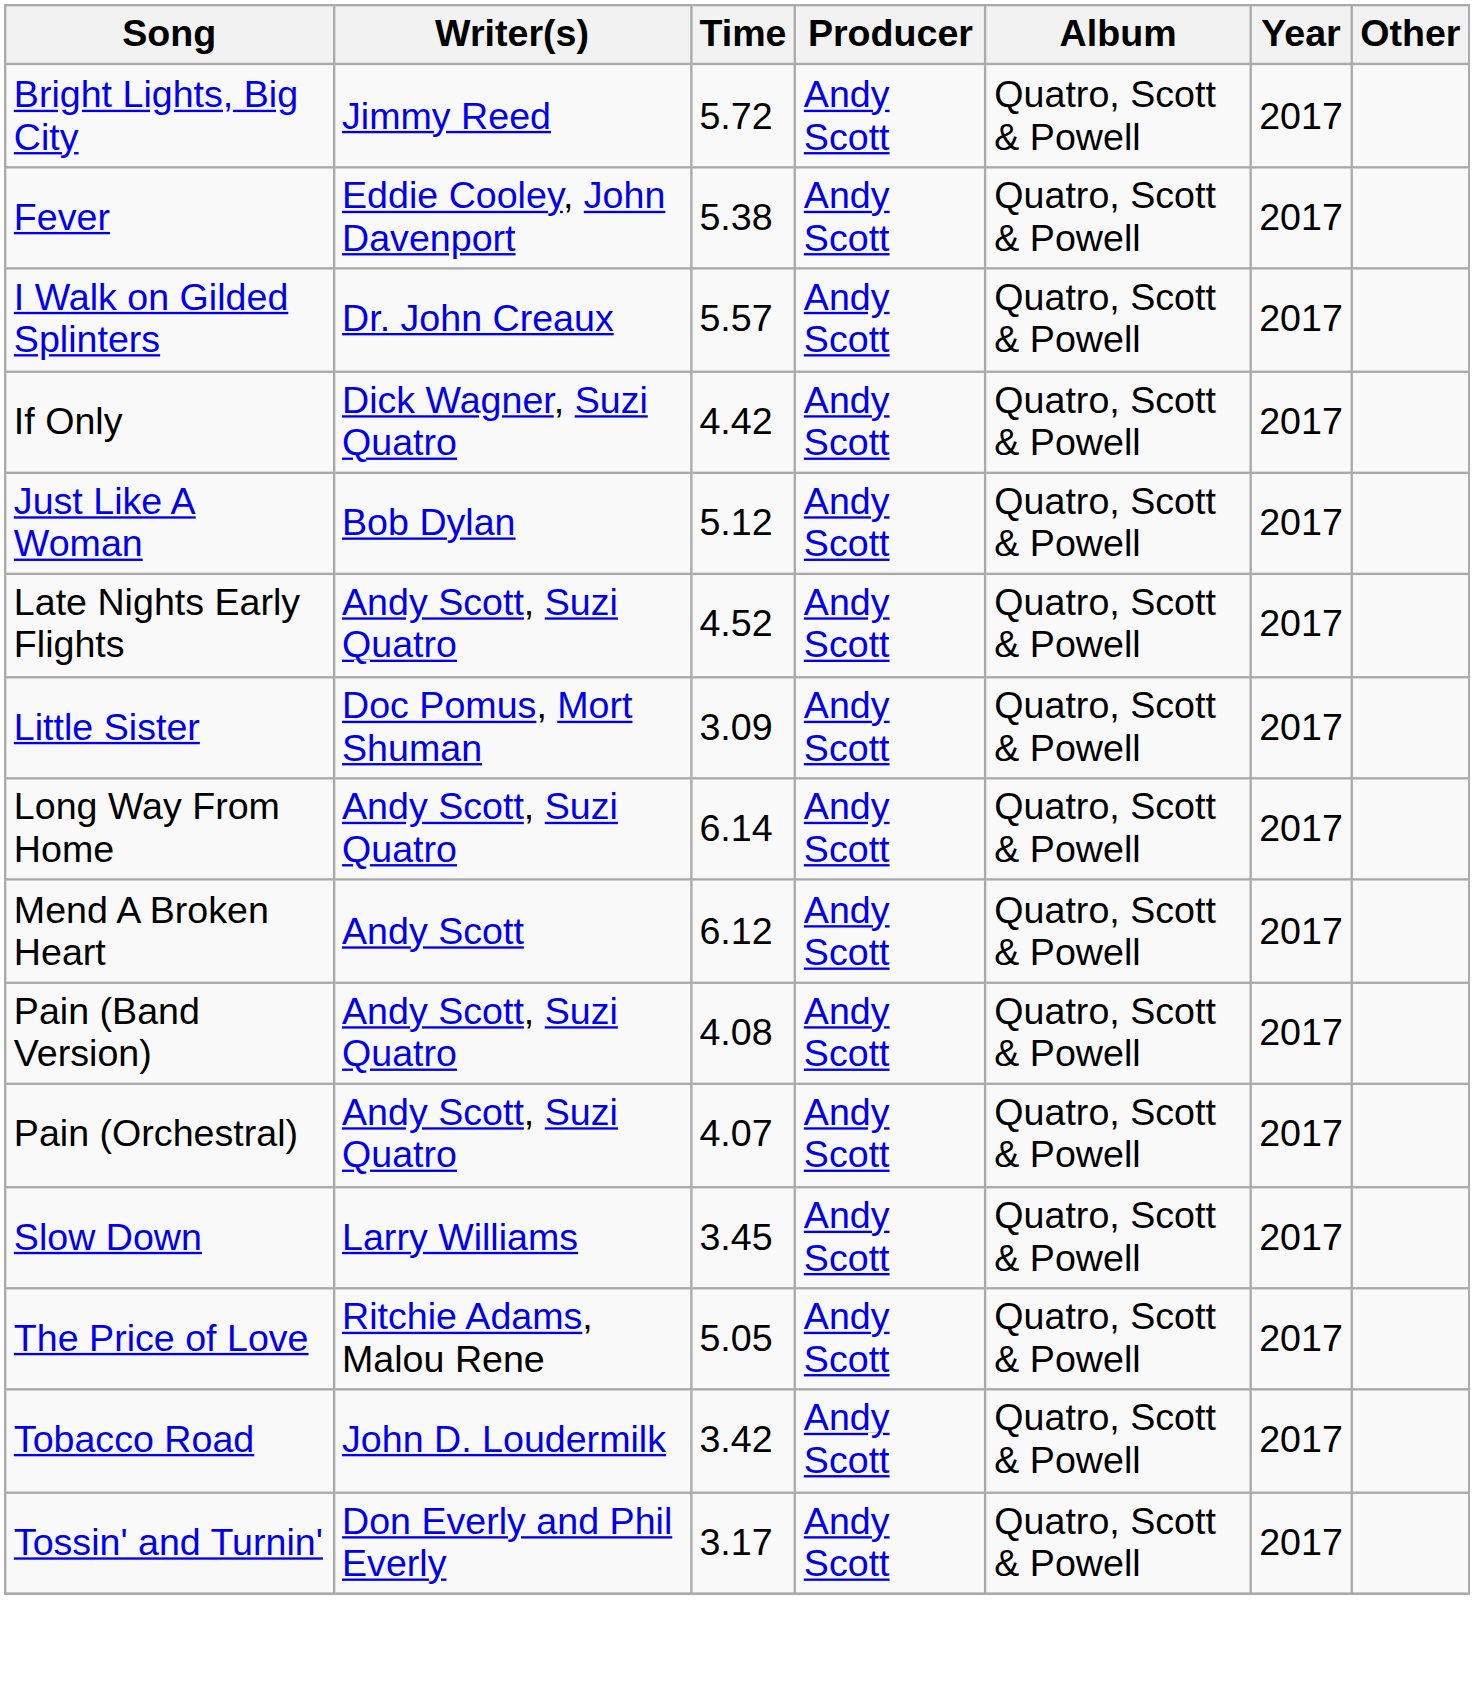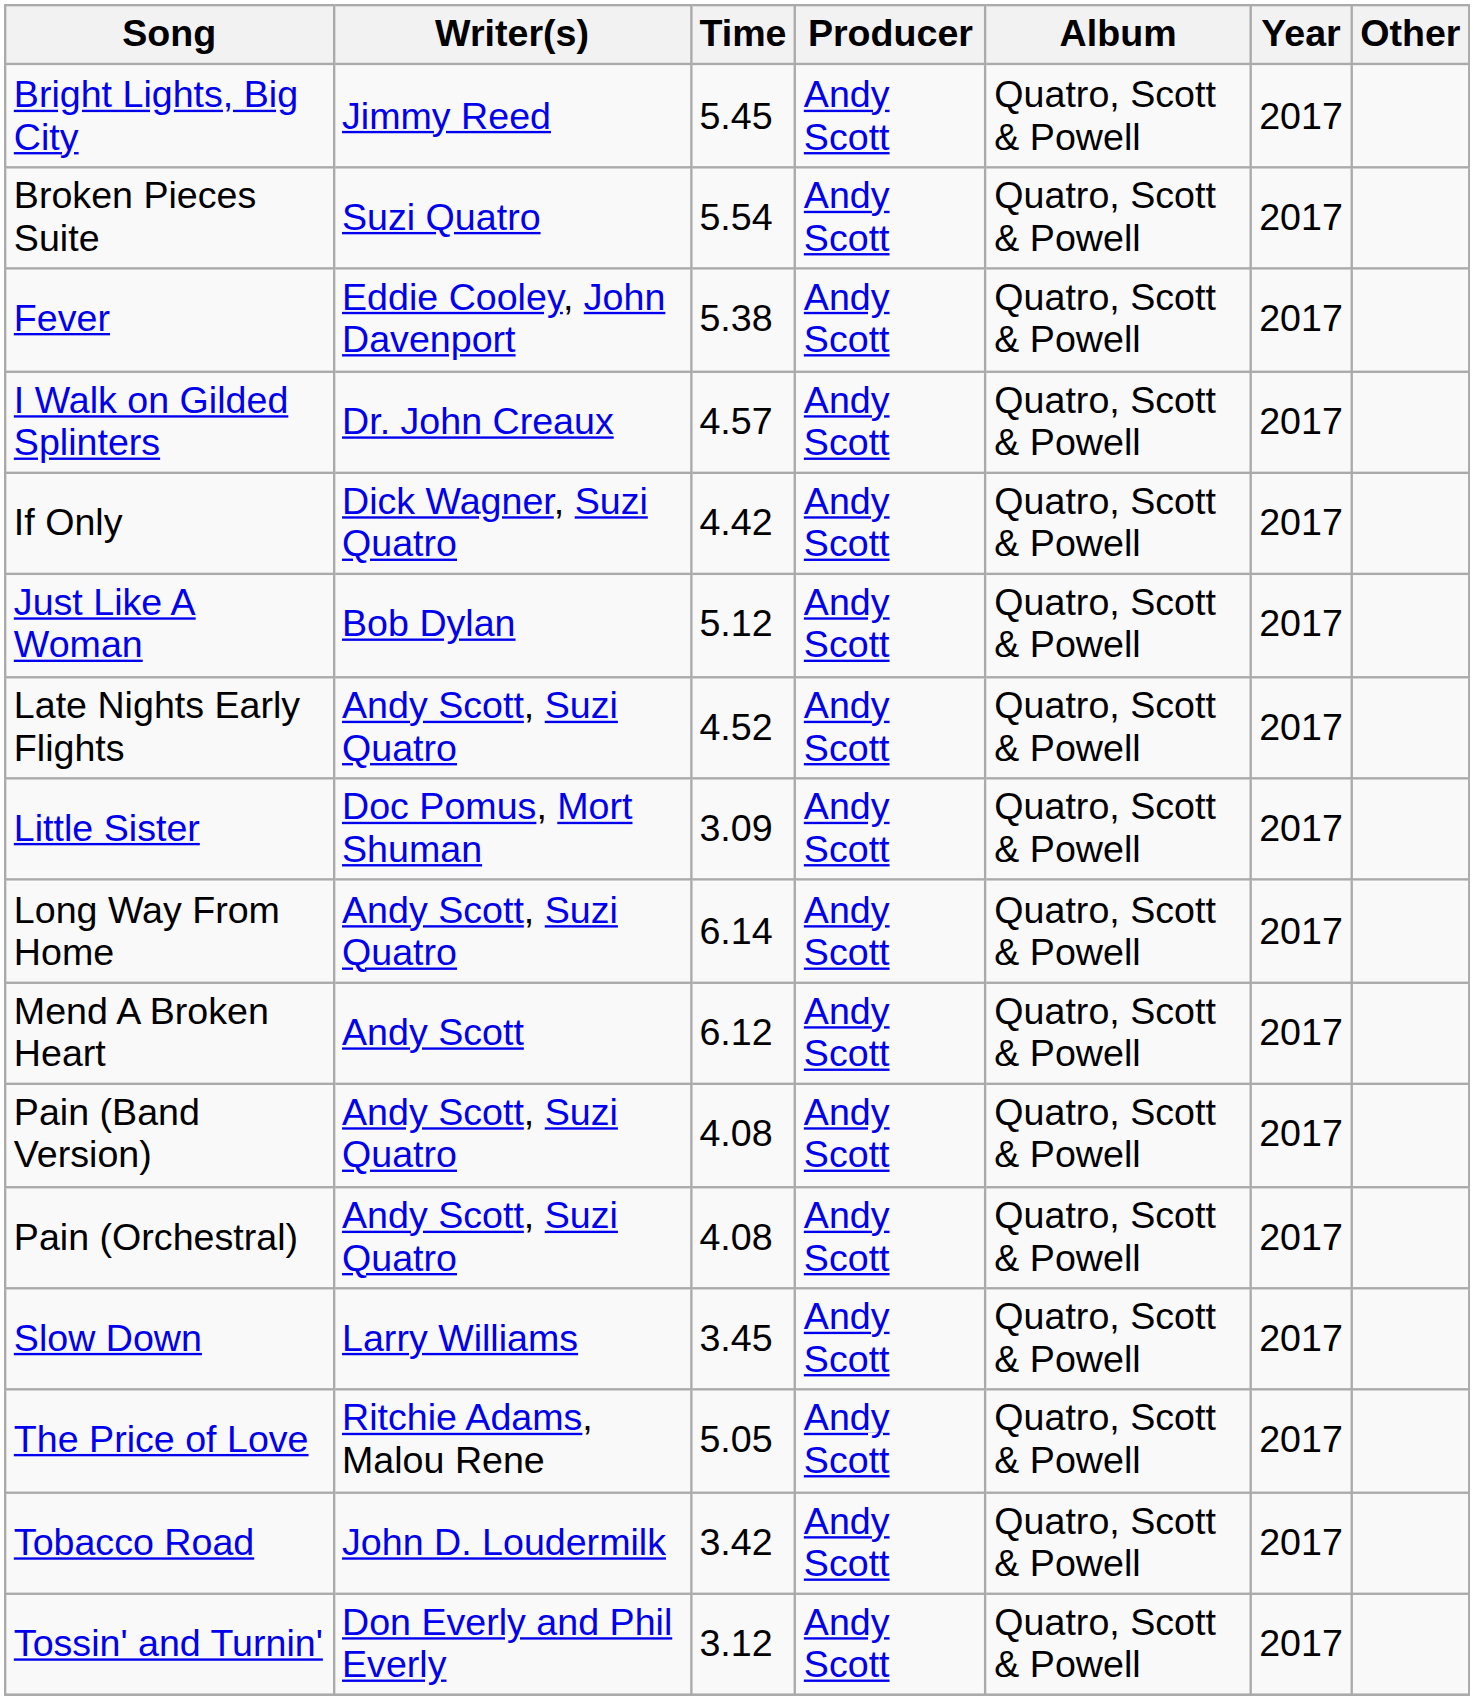Bright Lights, Big City | Time: 5.72 -> 5.45
+ row: Broken Pieces Suite | Suzi Quatro | 5.54 | Andy Scott | Quatro, Scott & Powell | 2017
I Walk on Gilded Splinters | Time: 5.57 -> 4.57
Pain (Orchestral) | Time: 4.07 -> 4.08
Tossin' and Turnin' | Time: 3.17 -> 3.12
